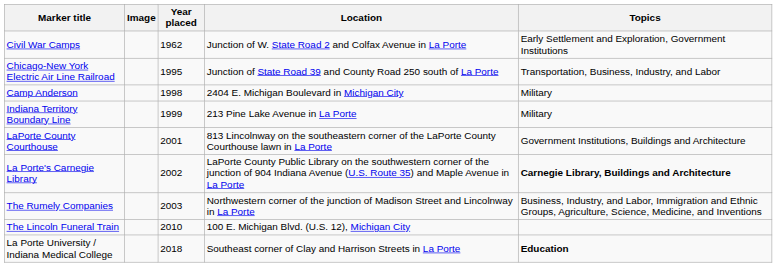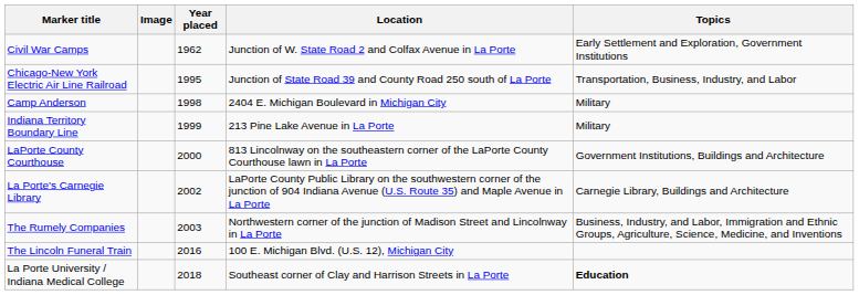LaPorte County Courthouse | Year placed: 2001 -> 2000
La Porte's Carnegie Library | Topics: bold -> normal
The Lincoln Funeral Train | Year placed: 2010 -> 2016
